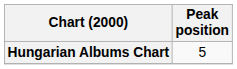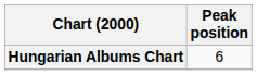Hungarian Albums Chart | Peak position: 5 -> 6
